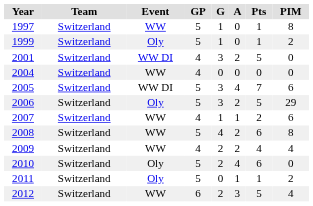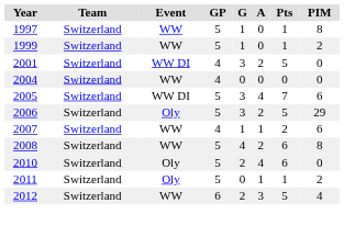1999 | Event: Oly -> WW
- row: 2009 | Switzerland | WW | 4 | 2 | 2 | 4 | 4
